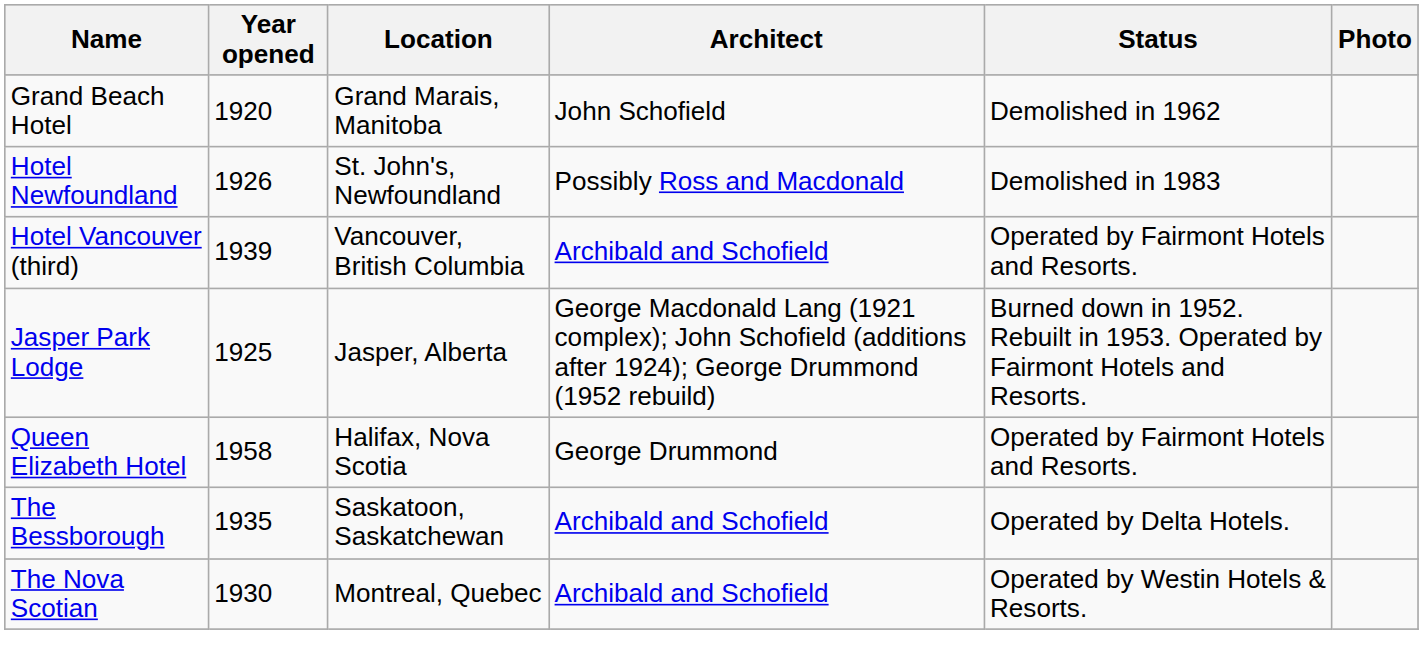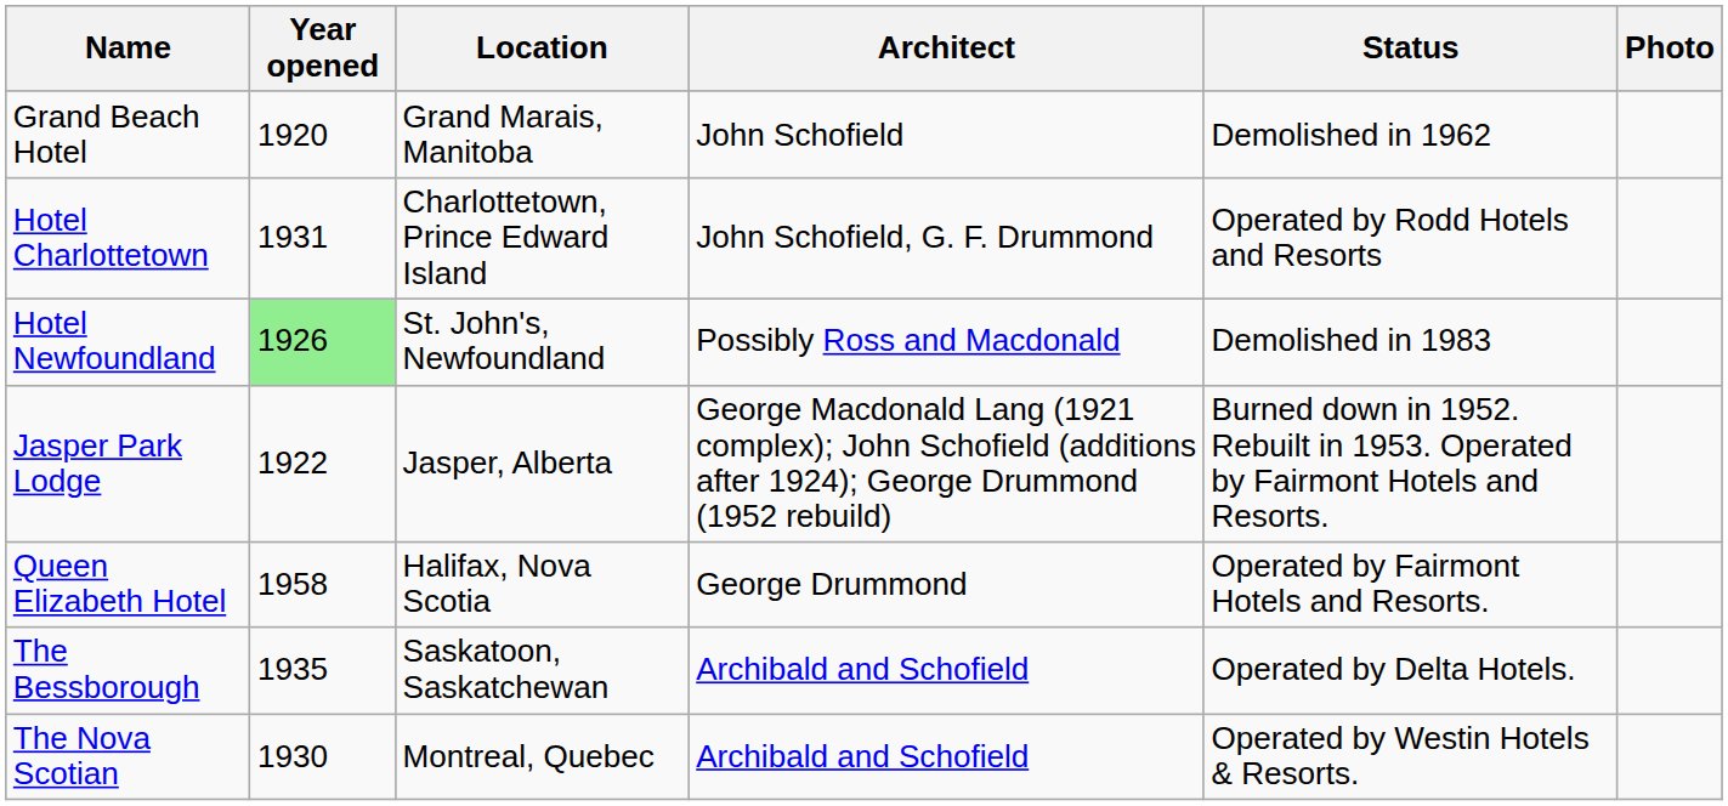+ row: Hotel Charlottetown | 1931 | Charlottetown, Prince Edward Island | John Schofield, G. F. Drummond | Operated by Rodd Hotels and Resorts
Hotel Newfoundland | Year opened: no background -> lightgreen background
- row: Hotel Vancouver (third) | 1939 | Vancouver, British Columbia | Archibald and Schofield | Operated by Fairmont Hotels and Resorts.
Jasper Park Lodge | Year opened: 1925 -> 1922
